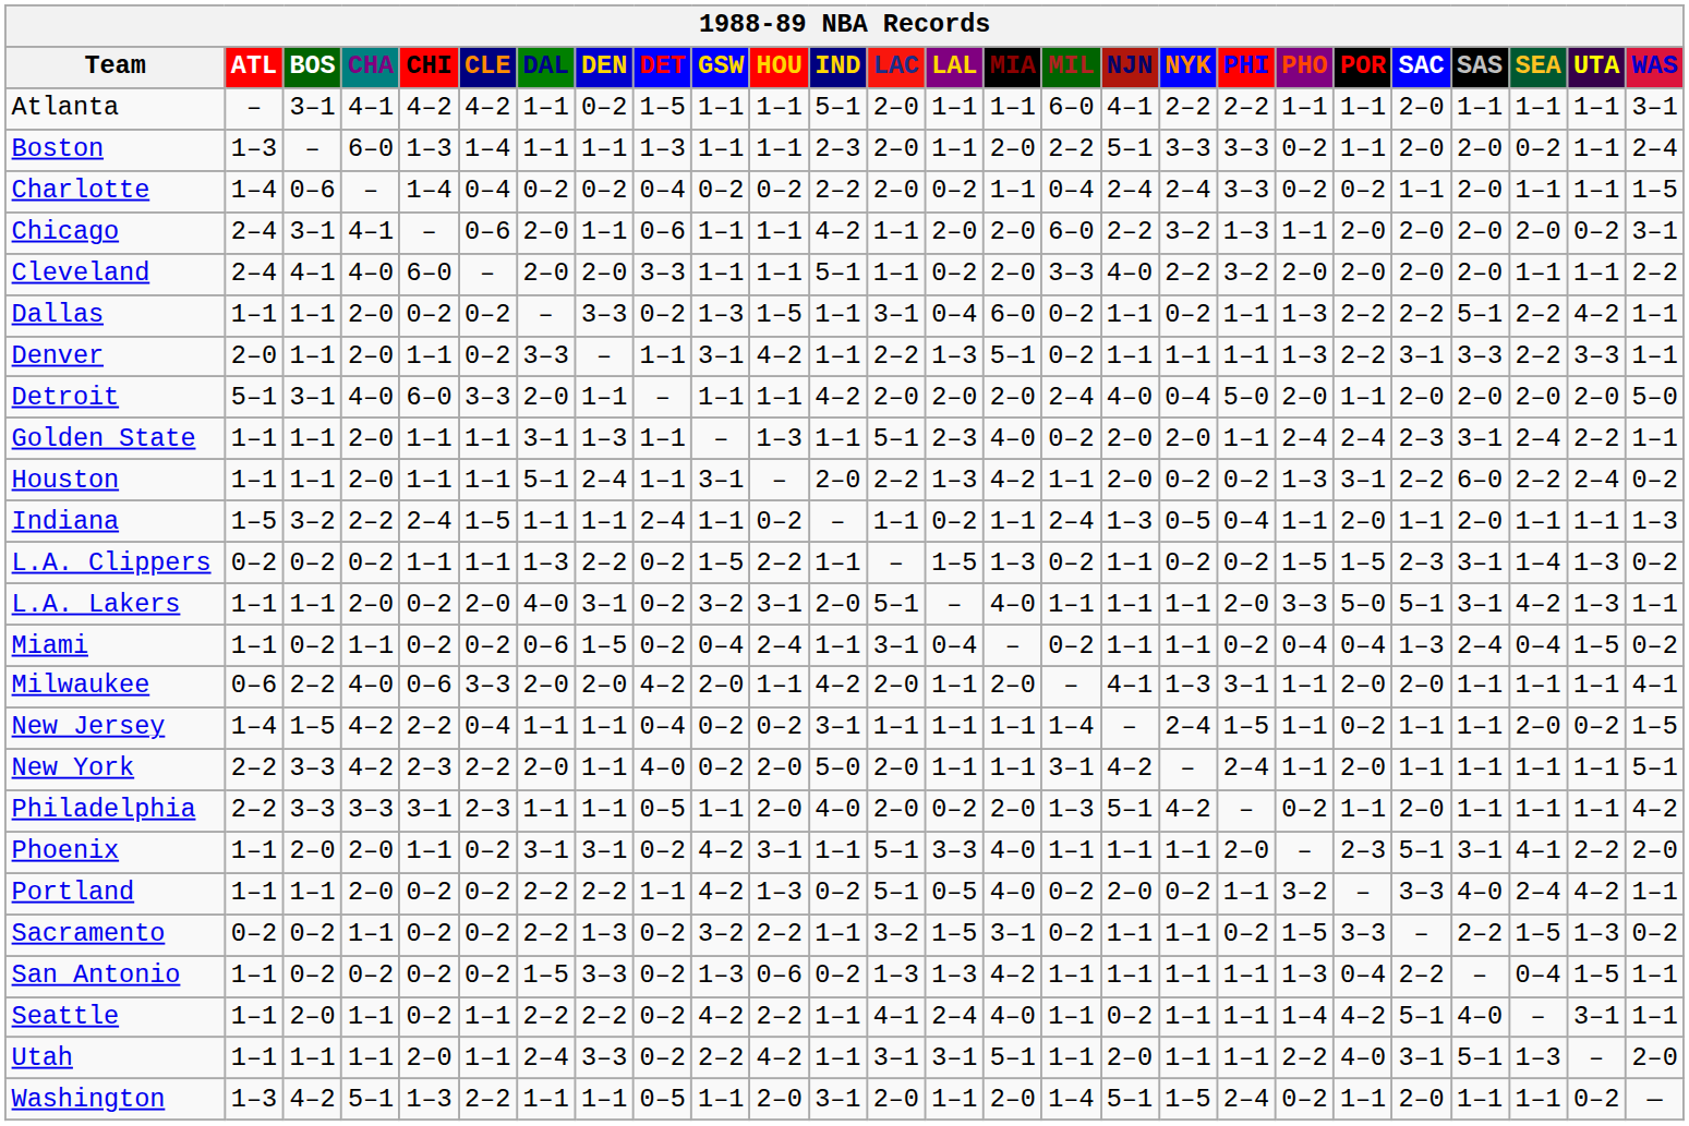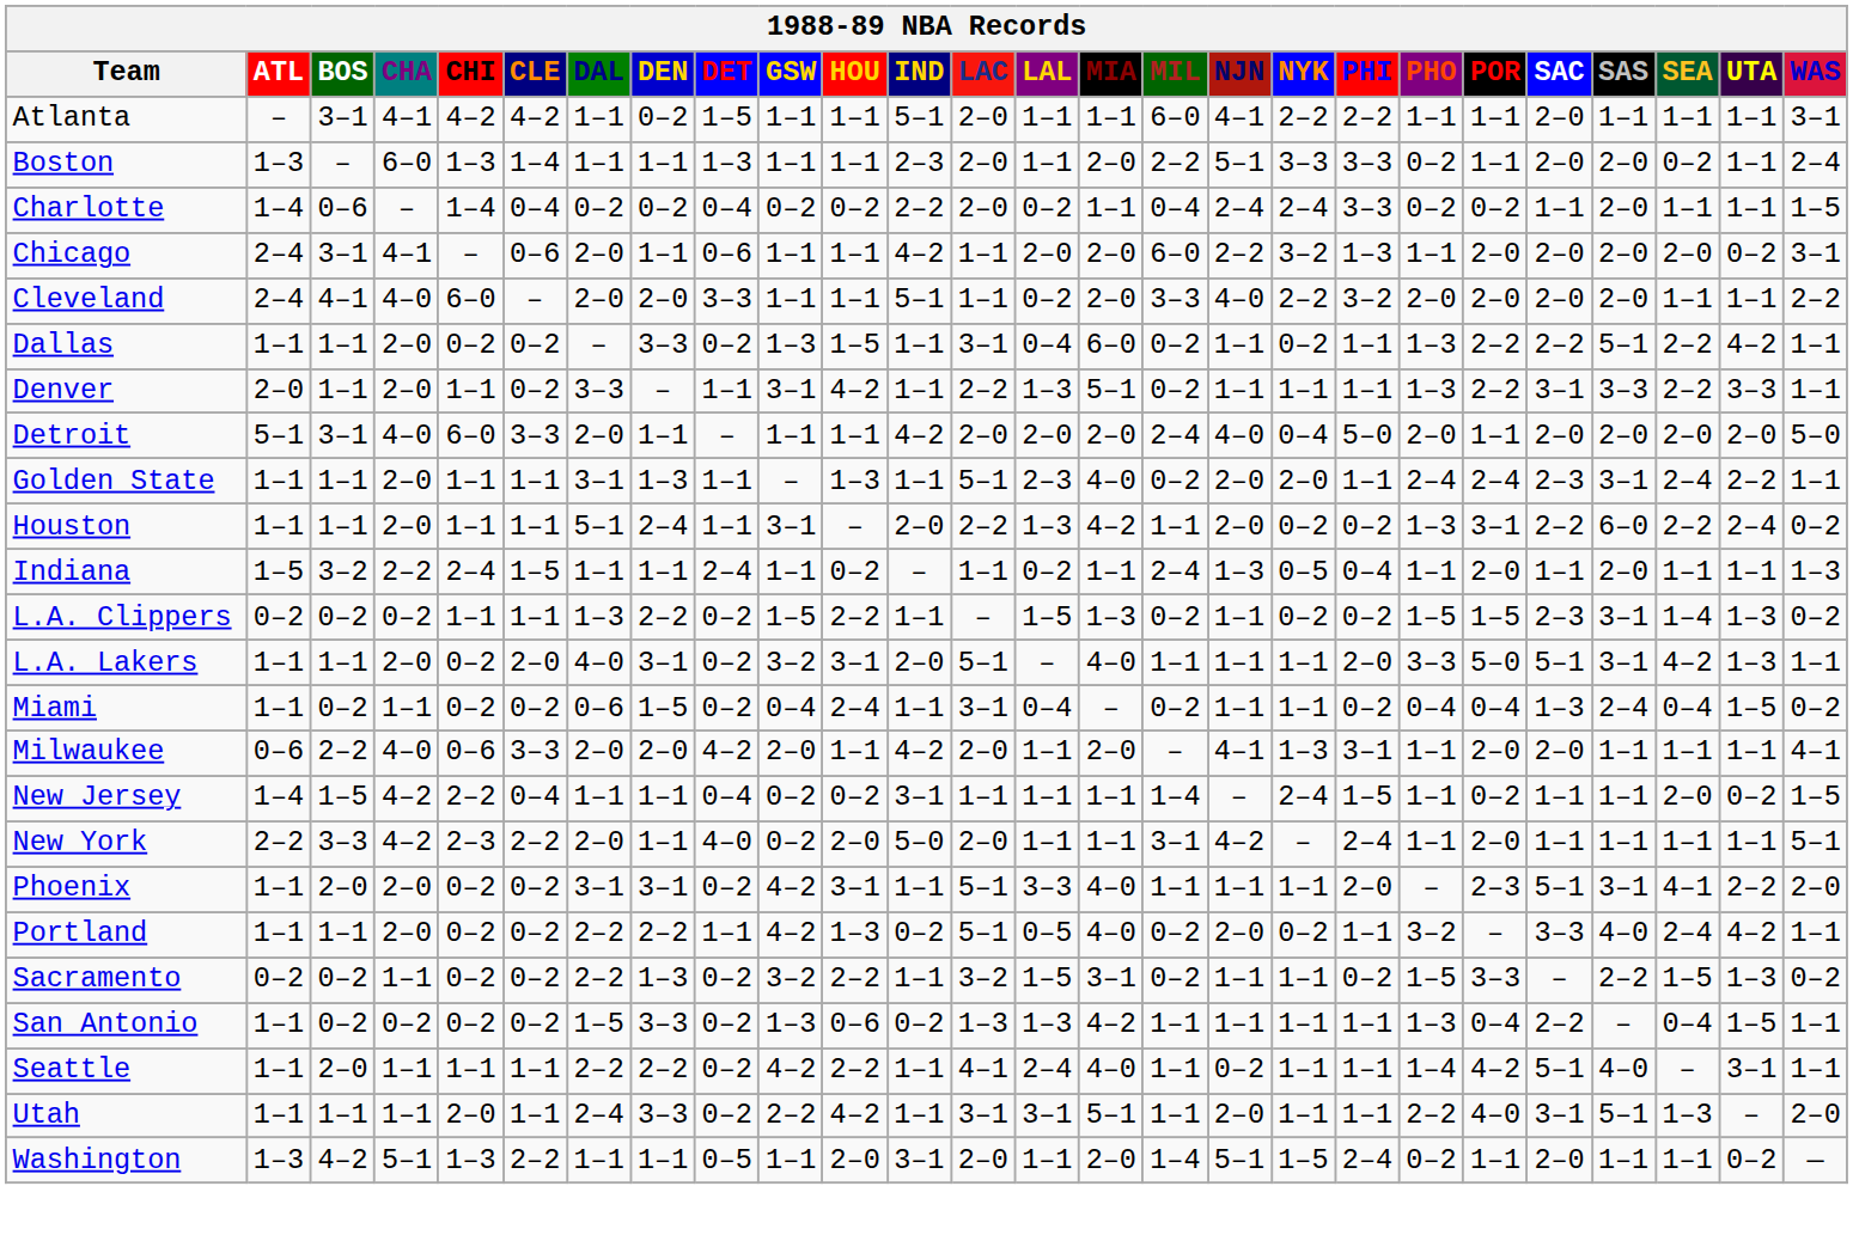- row: Philadelphia | 2–2 | 3–3 | 3–3 | 3–1 | 2–3 | 1–1 | 1–1 | 0–5 | 1–1 | 2–0 | 4–0 | 2–0 | 0–2 | 2–0 | 1–3 | 5–1 | 4–2 | – | 0–2 | 1–1 | 2–0 | 1–1 | 1–1 | 1–1 | 4–2
Phoenix | CHI: 1–1 -> 0–2
Seattle | CHI: 0–2 -> 1–1
